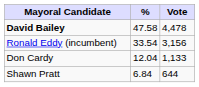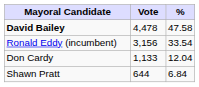columns swapped: Vote <-> %
